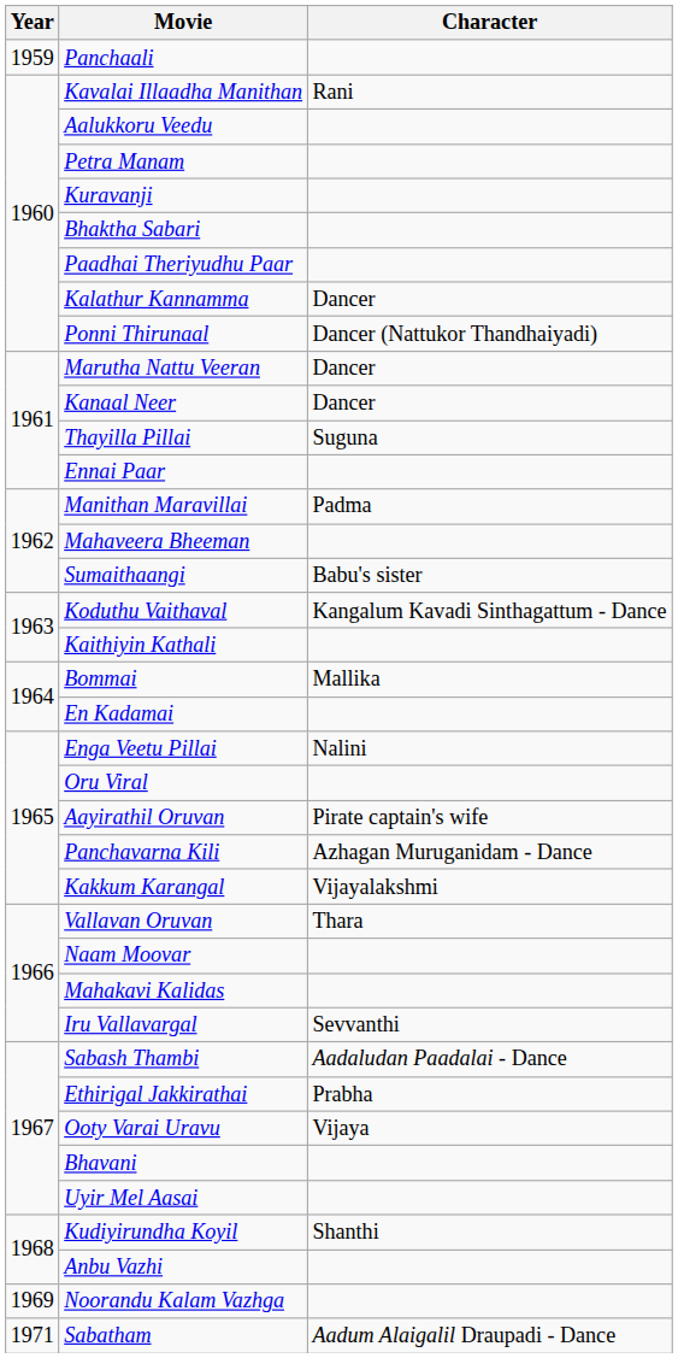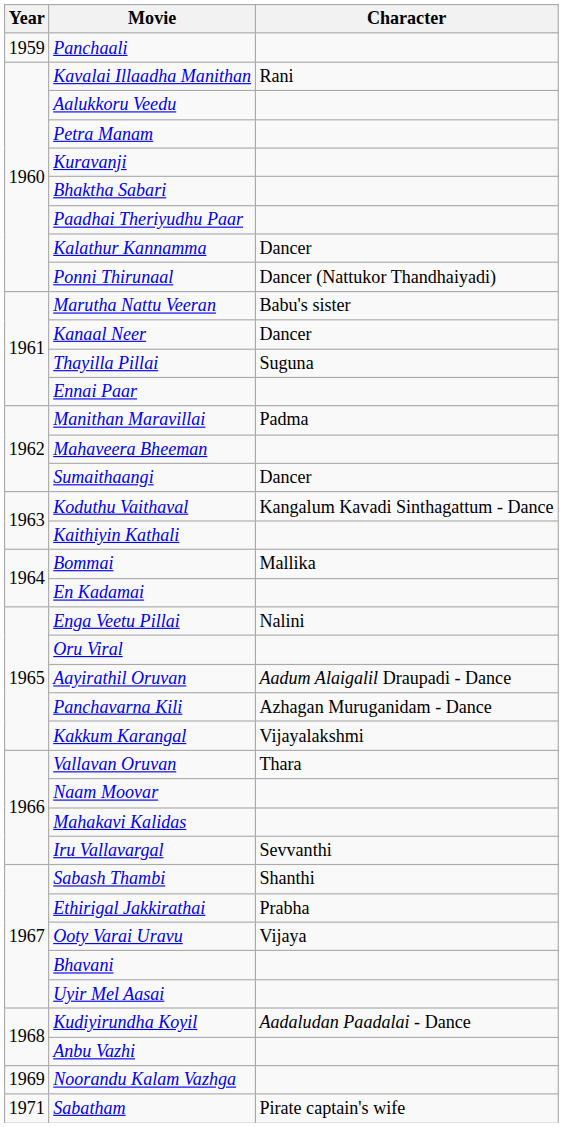Marutha Nattu Veeran | Character: Dancer -> Babu's sister
Sumaithaangi | Character: Babu's sister -> Dancer
Aayirathil Oruvan | Character: Pirate captain's wife -> Aadum Alaigalil Draupadi - Dance
Sabash Thambi | Character: Aadaludan Paadalai - Dance -> Shanthi
Kudiyirundha Koyil | Character: Shanthi -> Aadaludan Paadalai - Dance
Sabatham | Character: Aadum Alaigalil Draupadi - Dance -> Pirate captain's wife
